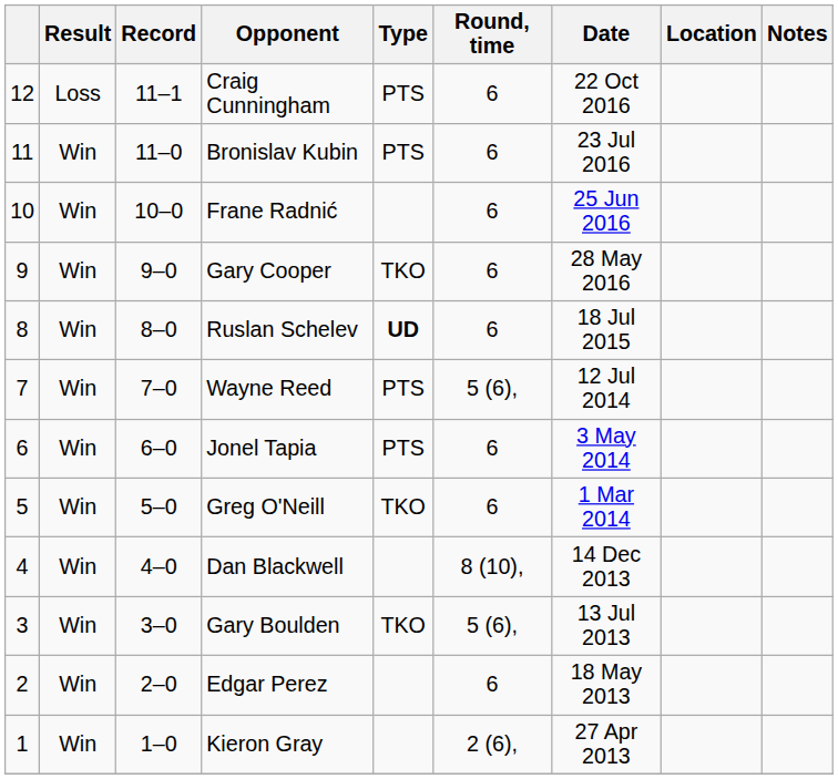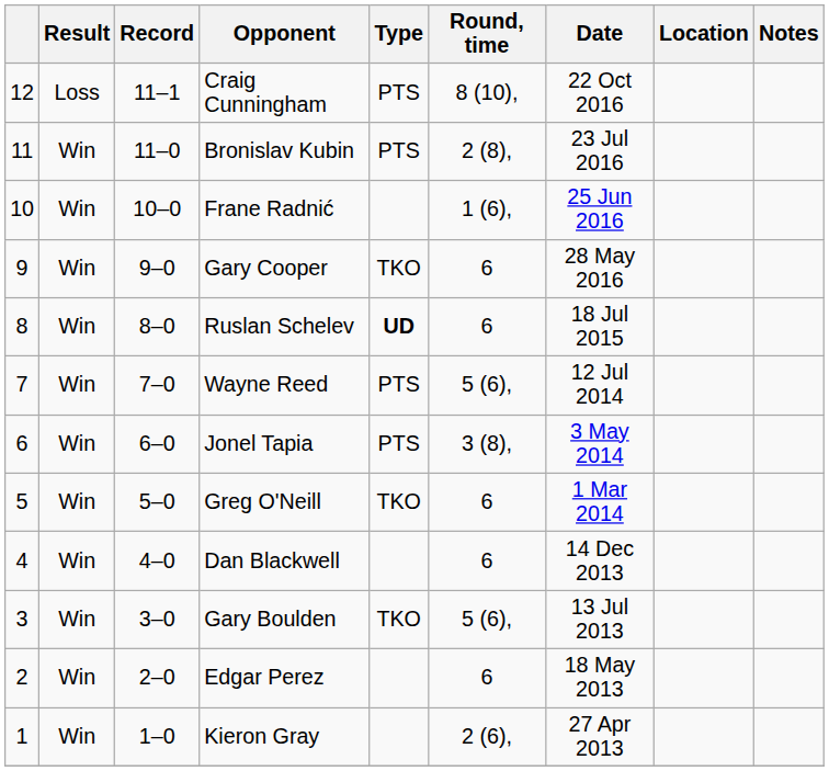Craig Cunningham | Round, time: 6 -> 8 (10),
Bronislav Kubin | Round, time: 6 -> 2 (8),
Frane Radnić | Round, time: 6 -> 1 (6),
Jonel Tapia | Round, time: 6 -> 3 (8),
Dan Blackwell | Round, time: 8 (10), -> 6
